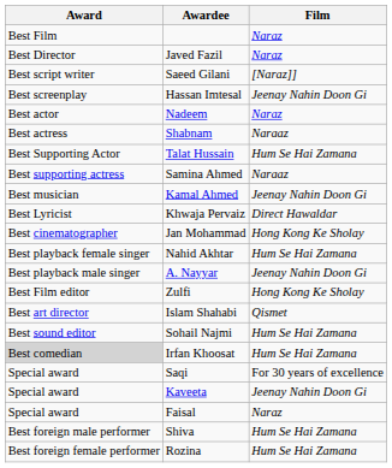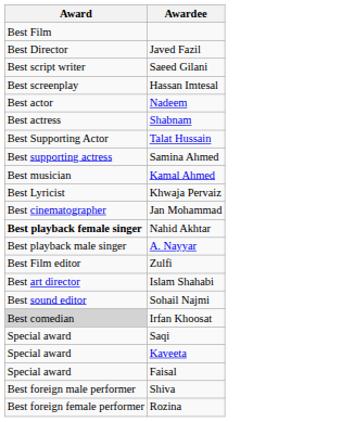- column: Film | Naraz | Naraz | [Naraz]] | Jeenay Nahin Doon Gi | Naraz | Naraaz | Hum Se Hai Zamana | Naraaz | Jeenay Nahin Doon Gi | Direct Hawaldar | Hong Kong Ke Sholay | Hum Se Hai Zamana | Jeenay Nahin Doon Gi | Hong Kong Ke Sholay | Qismet | Hum Se Hai Zamana | Hum Se Hai Zamana | For 30 years of excellence | Jeenay Nahin Doon Gi | Naraz | Hum Se Hai Zamana | Hum Se Hai Zamana
Nahid Akhtar | Award: normal -> bold
